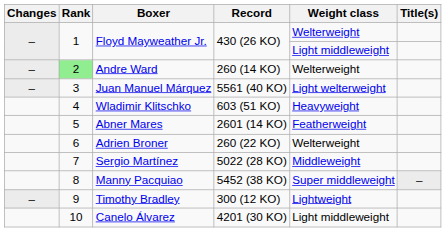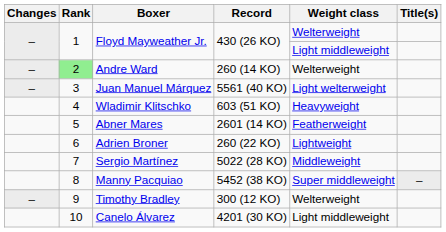Adrien Broner | Weight class: Welterweight -> Lightweight
Timothy Bradley | Weight class: Lightweight -> Welterweight
